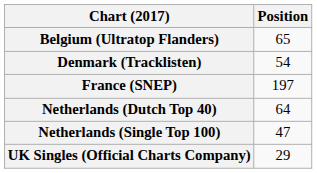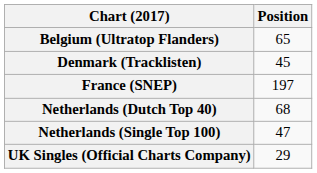Denmark (Tracklisten) | Position: 54 -> 45
Netherlands (Dutch Top 40) | Position: 64 -> 68
